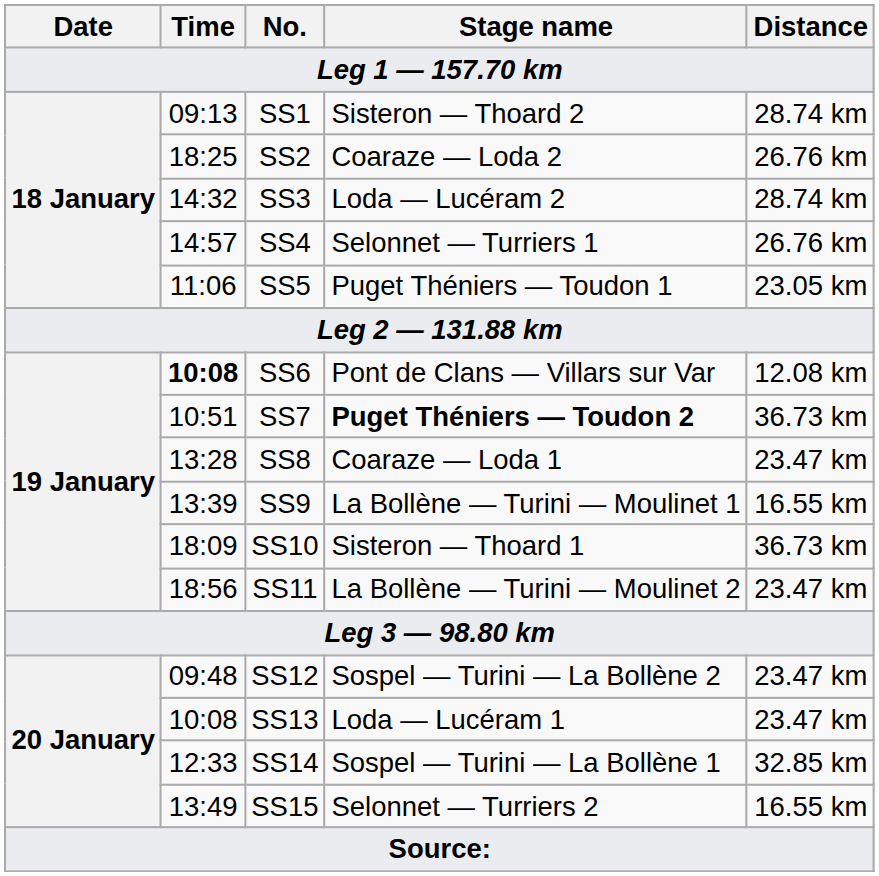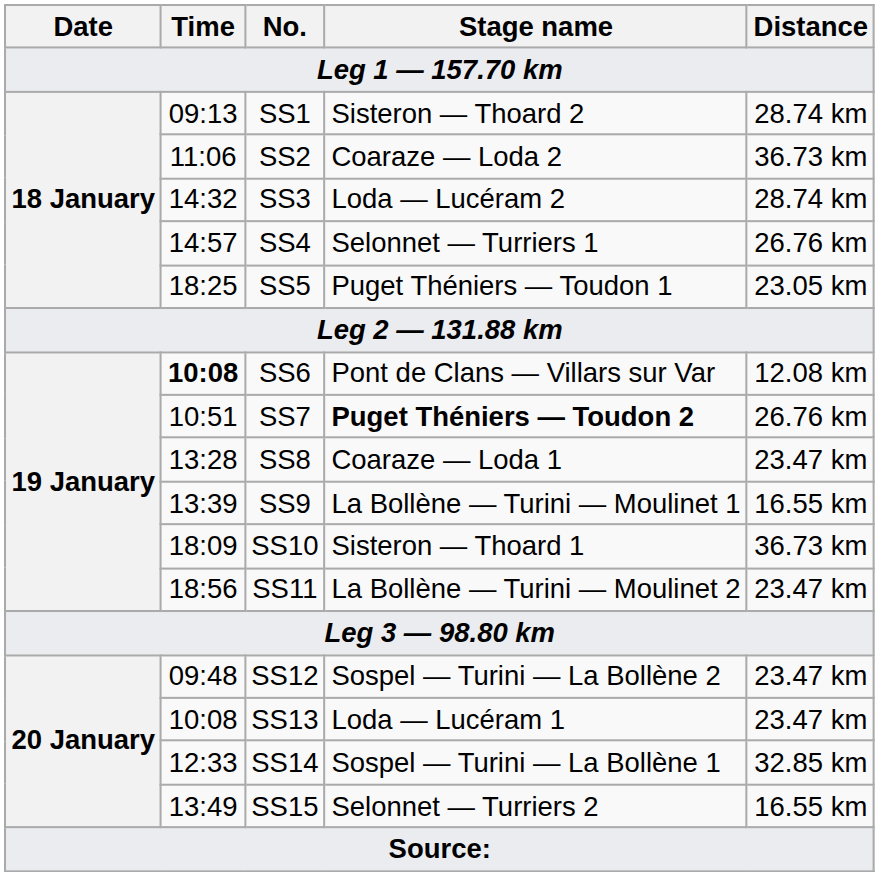SS2 | Time: 18:25 -> 11:06
SS2 | Distance: 26.76 km -> 36.73 km
SS5 | Time: 11:06 -> 18:25
SS7 | Distance: 36.73 km -> 26.76 km
